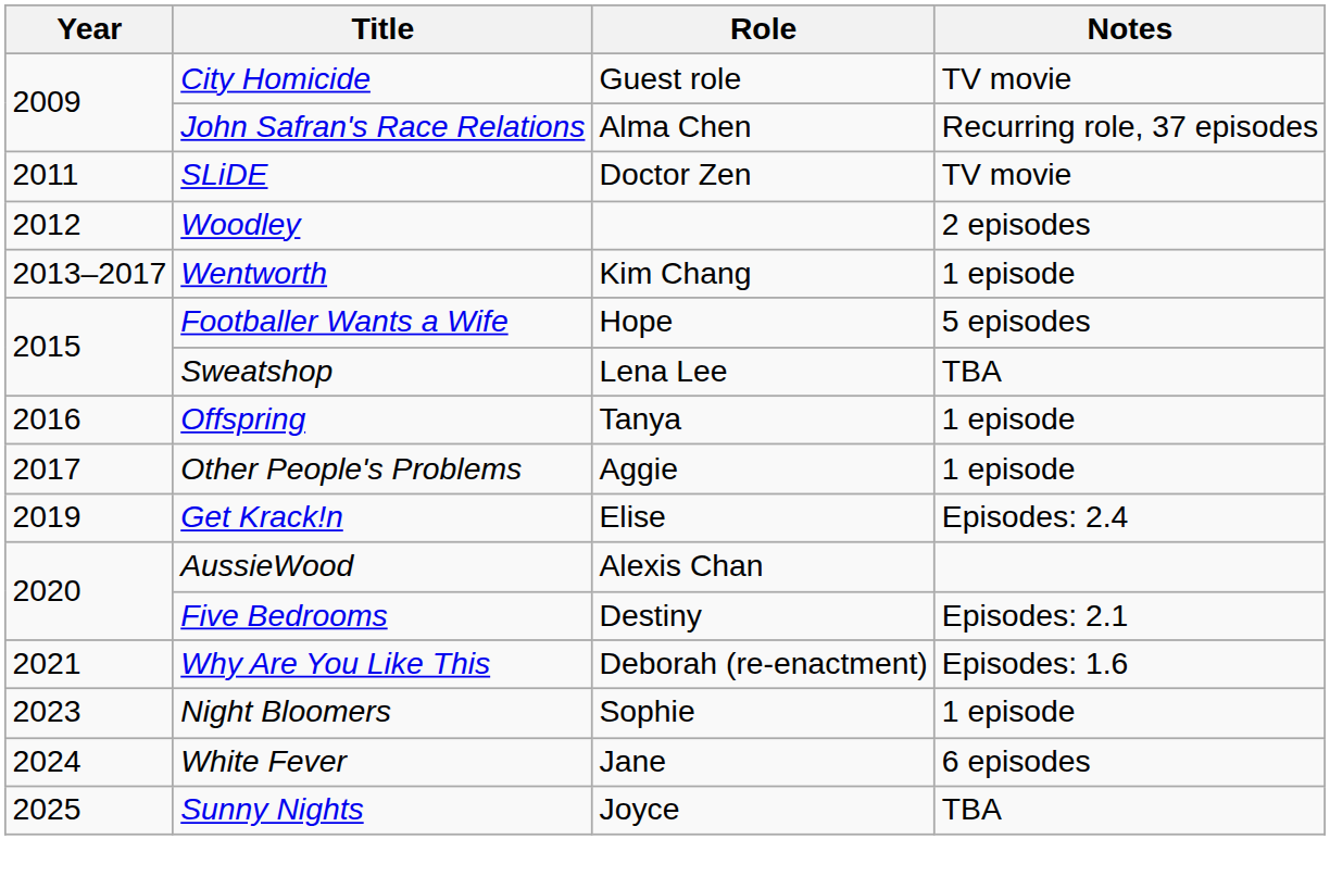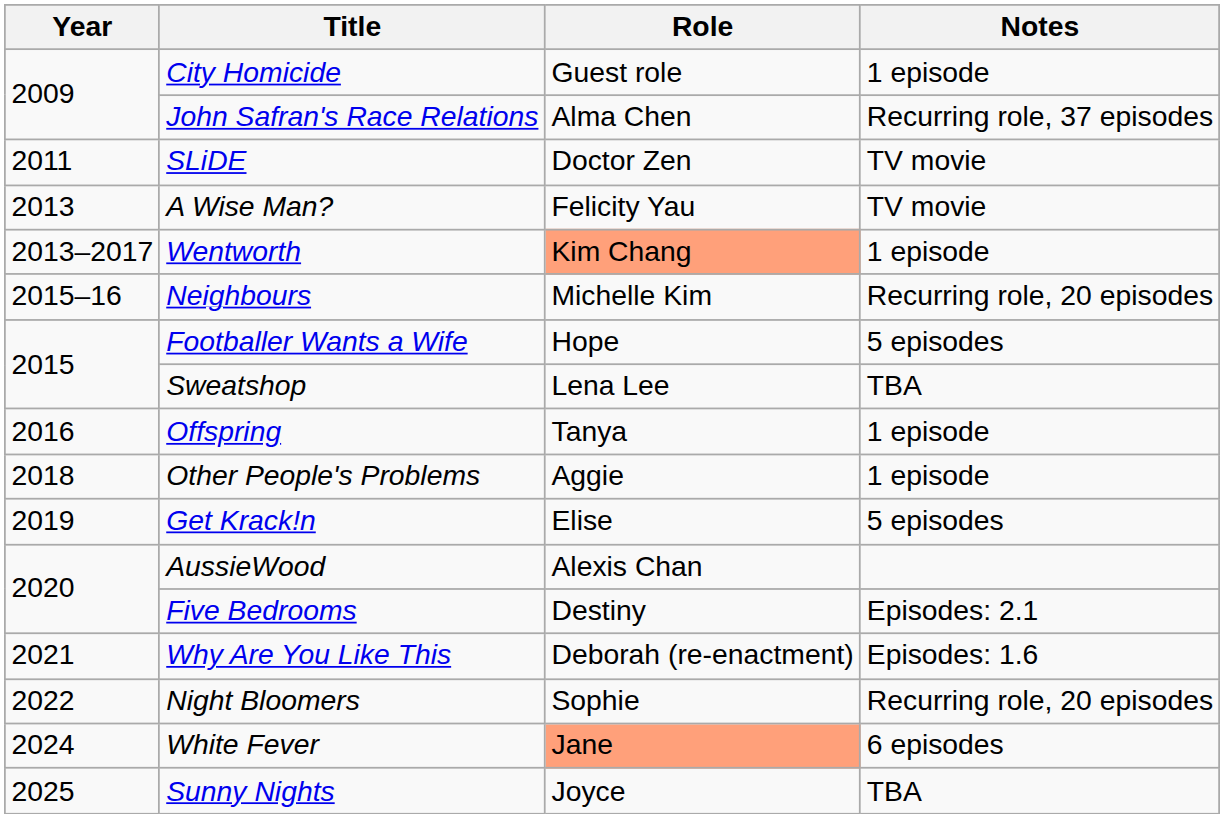City Homicide | Notes: TV movie -> 1 episode
- row: 2012 | Woodley | 2 episodes
+ row: 2013 | A Wise Man? | Felicity Yau | TV movie
Wentworth | Role: no background -> lightsalmon background
+ row: 2015–16 | Neighbours | Michelle Kim | Recurring role, 20 episodes
Other People's Problems | Year: 2017 -> 2018
Get Krack!n | Notes: Episodes: 2.4 -> 5 episodes
Night Bloomers | Year: 2023 -> 2022
Night Bloomers | Notes: 1 episode -> Recurring role, 20 episodes
White Fever | Role: no background -> lightsalmon background
